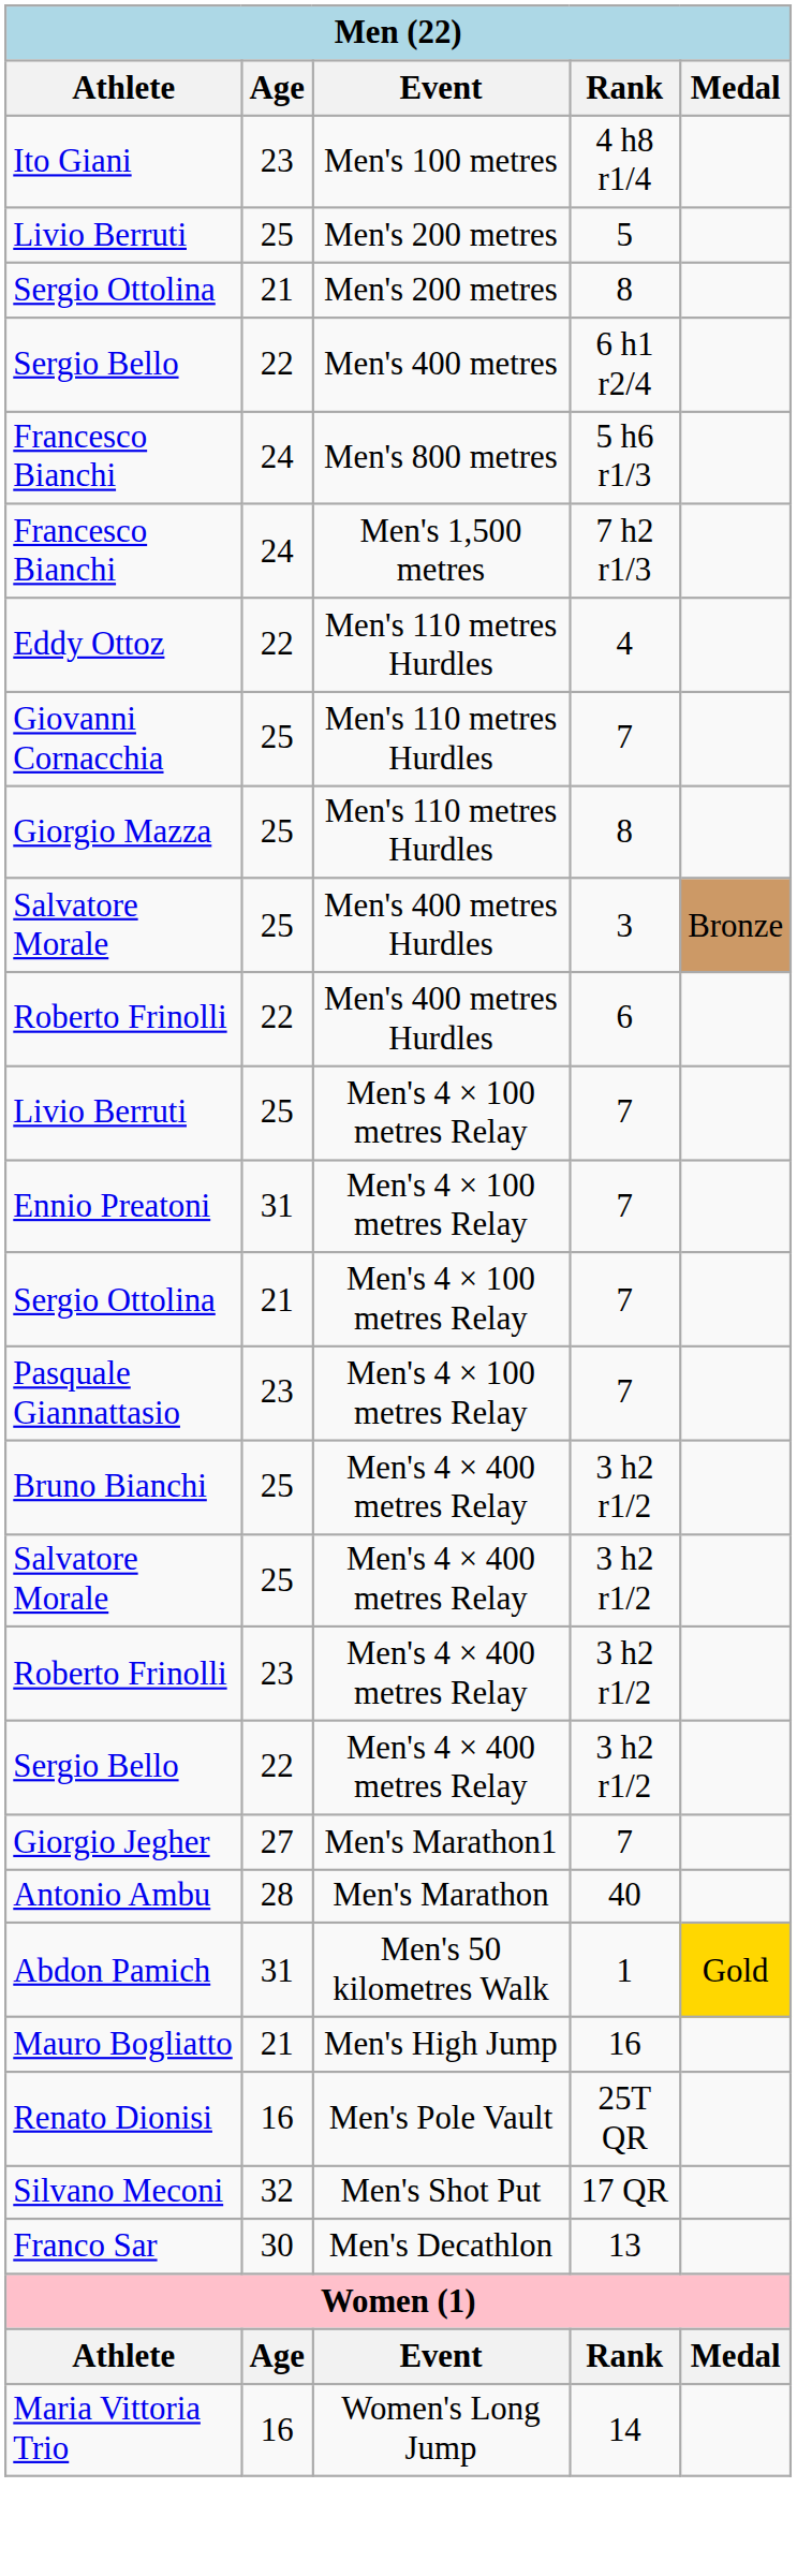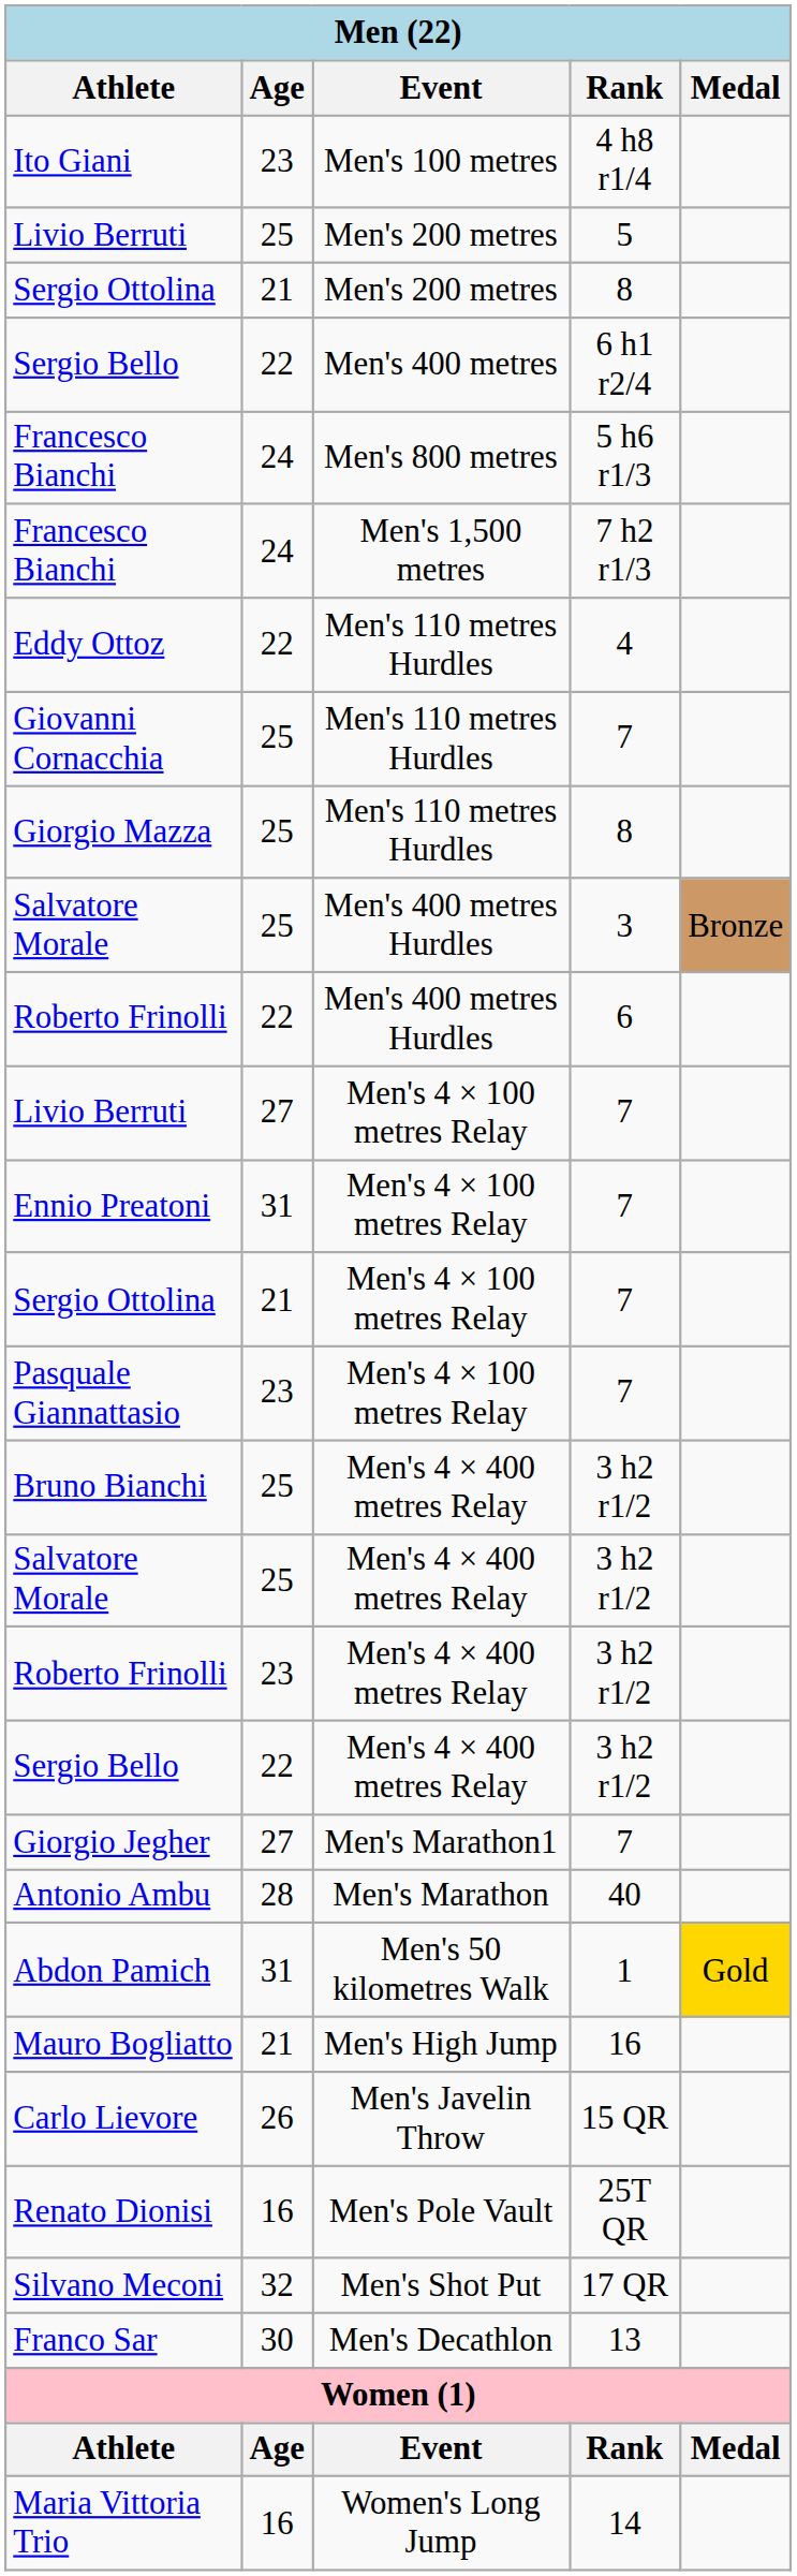Livio Berruti / 7 | Age: 25 -> 27
+ row: Carlo Lievore | 26 | Men's Javelin Throw | 15 QR
